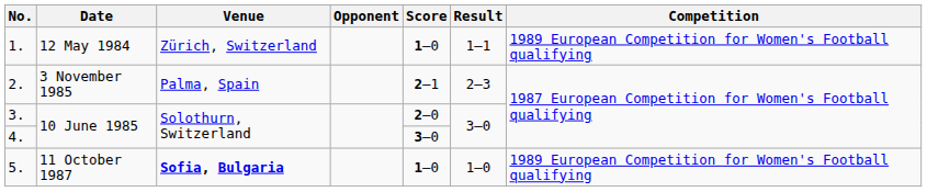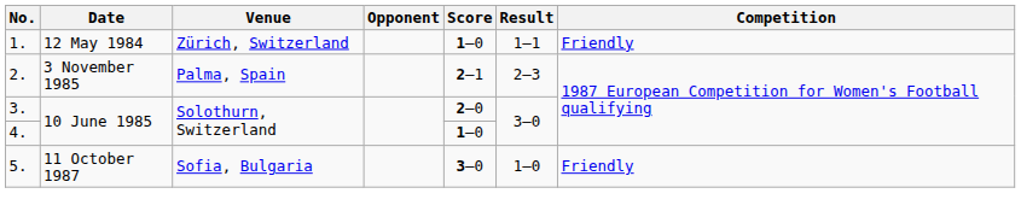1. | Competition: 1989 European Competition for Women's Football qualifying -> Friendly
4. | Score: 3–0 -> 1–0
5. | Venue: bold -> normal
5. | Score: 1–0 -> 3–0
5. | Competition: 1989 European Competition for Women's Football qualifying -> Friendly
